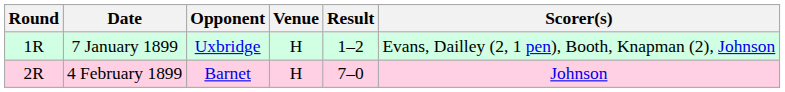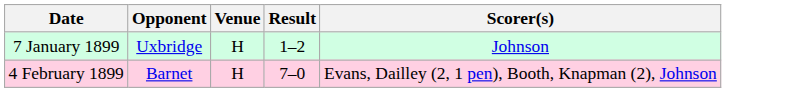- column: Round | 1R | 2R
7 January 1899 | Scorer(s): Evans, Dailley (2, 1 pen), Booth, Knapman (2), Johnson -> Johnson
4 February 1899 | Scorer(s): Johnson -> Evans, Dailley (2, 1 pen), Booth, Knapman (2), Johnson
